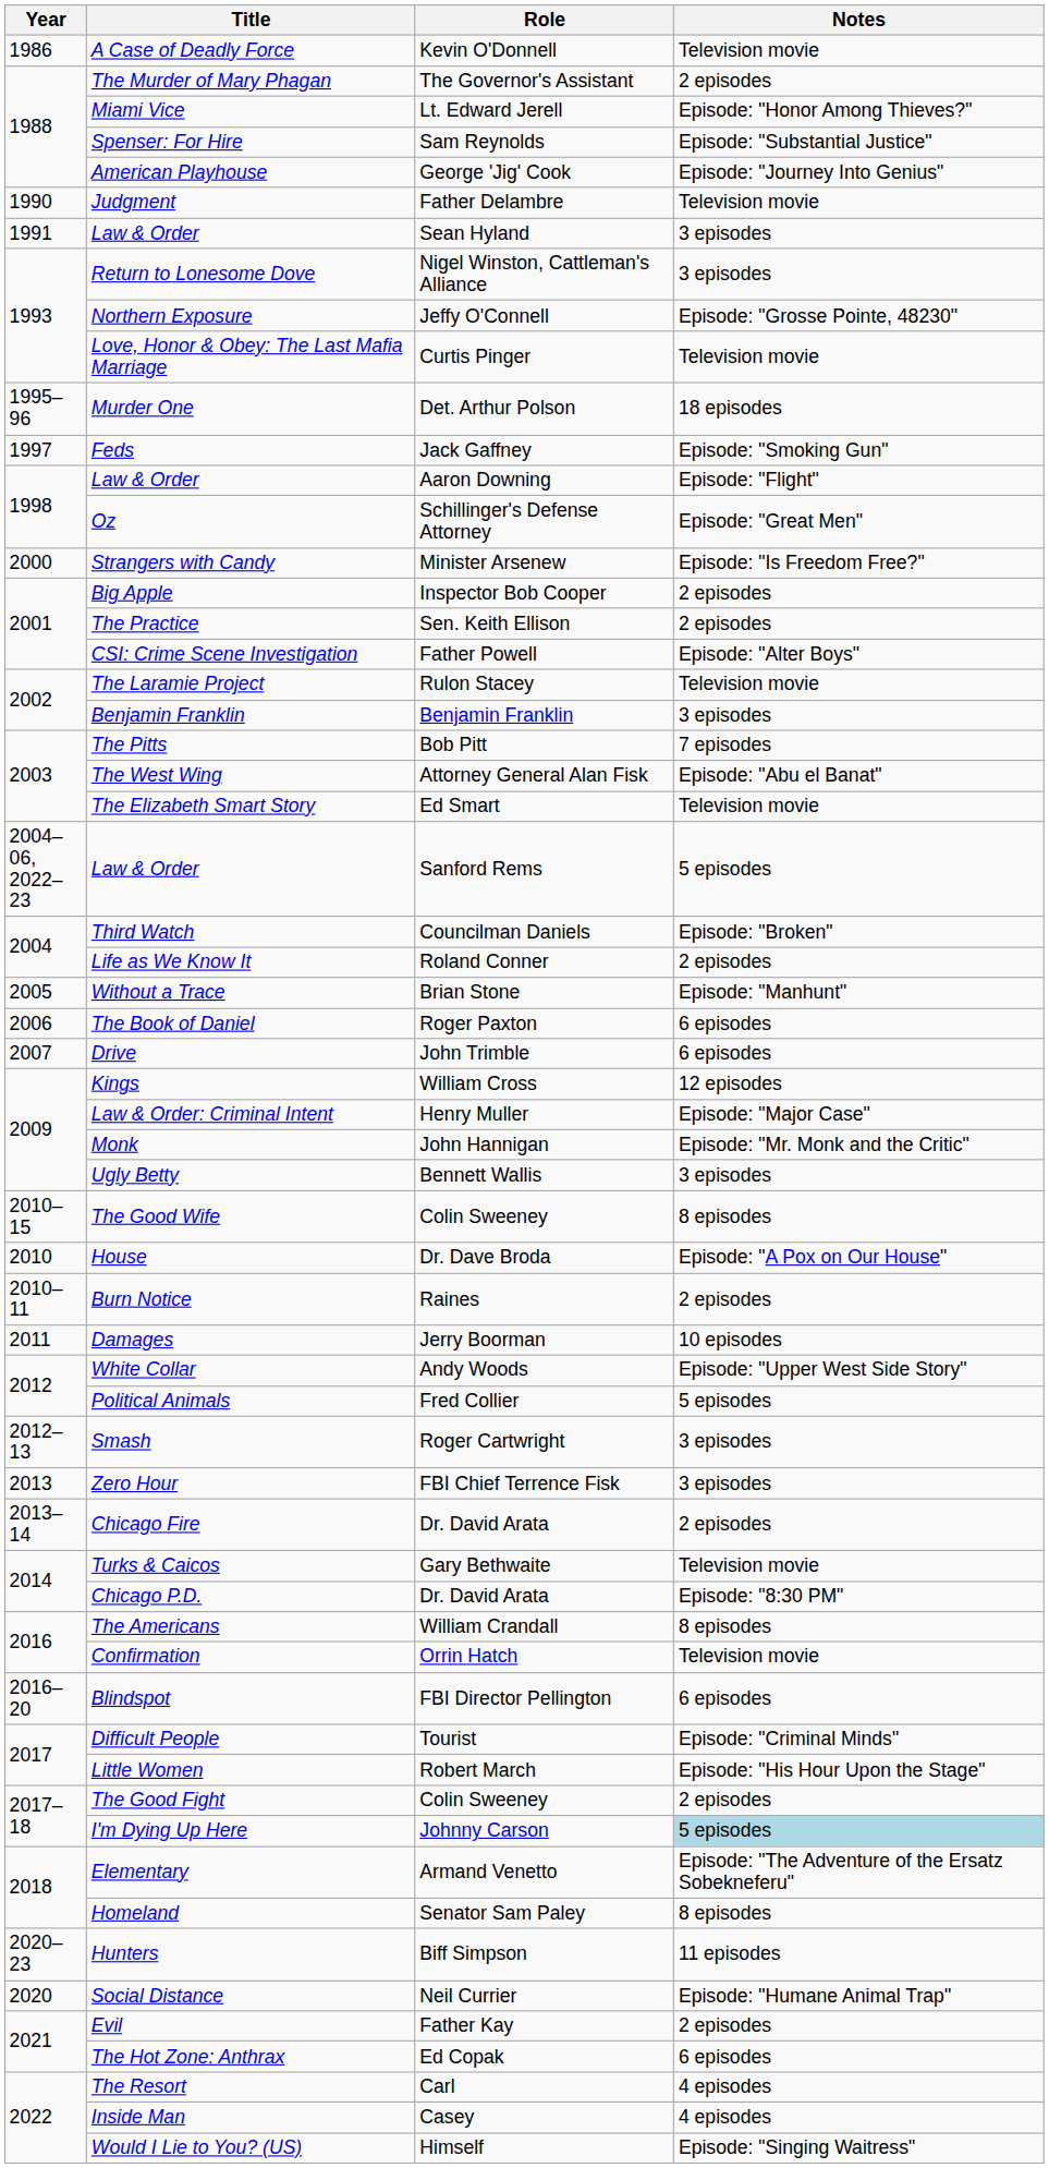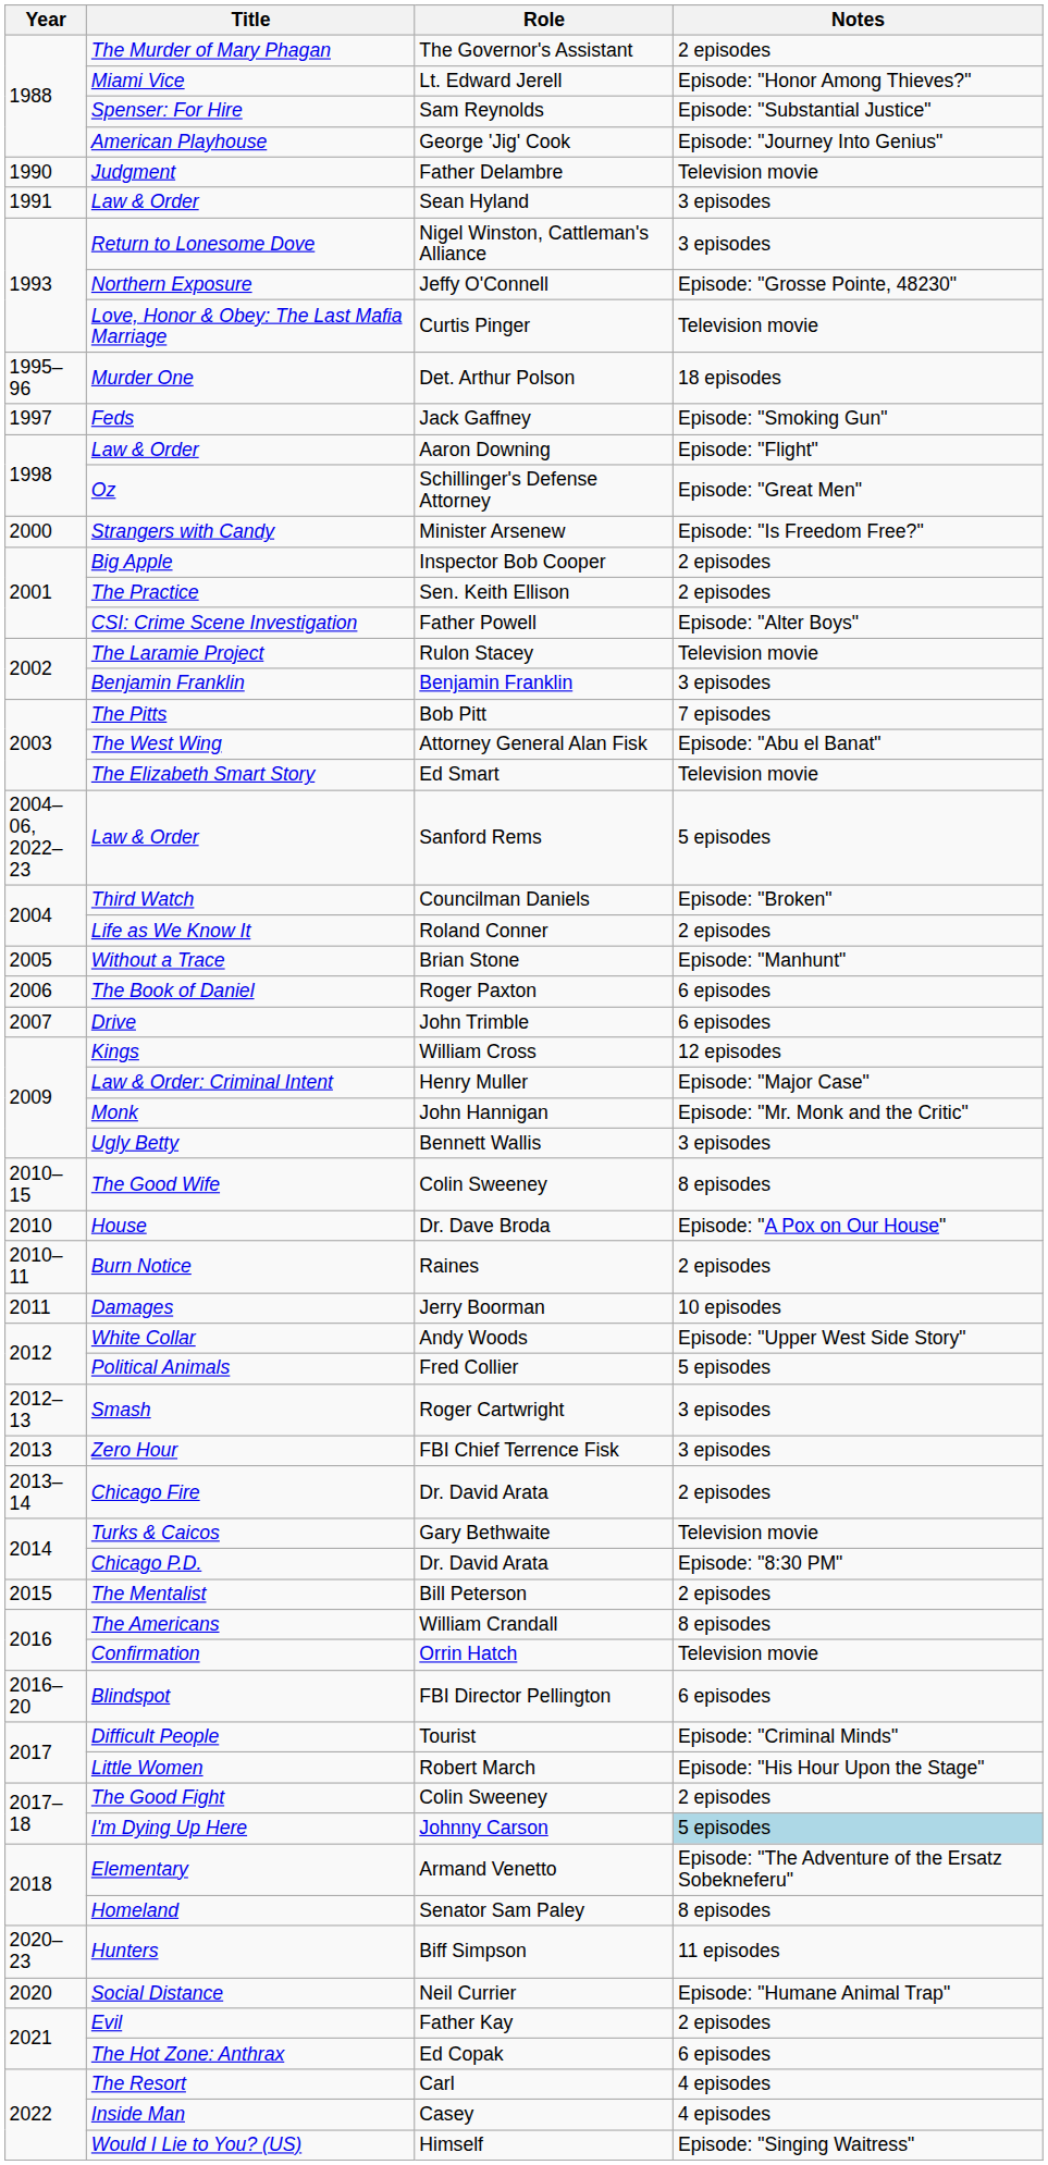- row: 1986 | A Case of Deadly Force | Kevin O'Donnell | Television movie
+ row: 2015 | The Mentalist | Bill Peterson | 2 episodes
